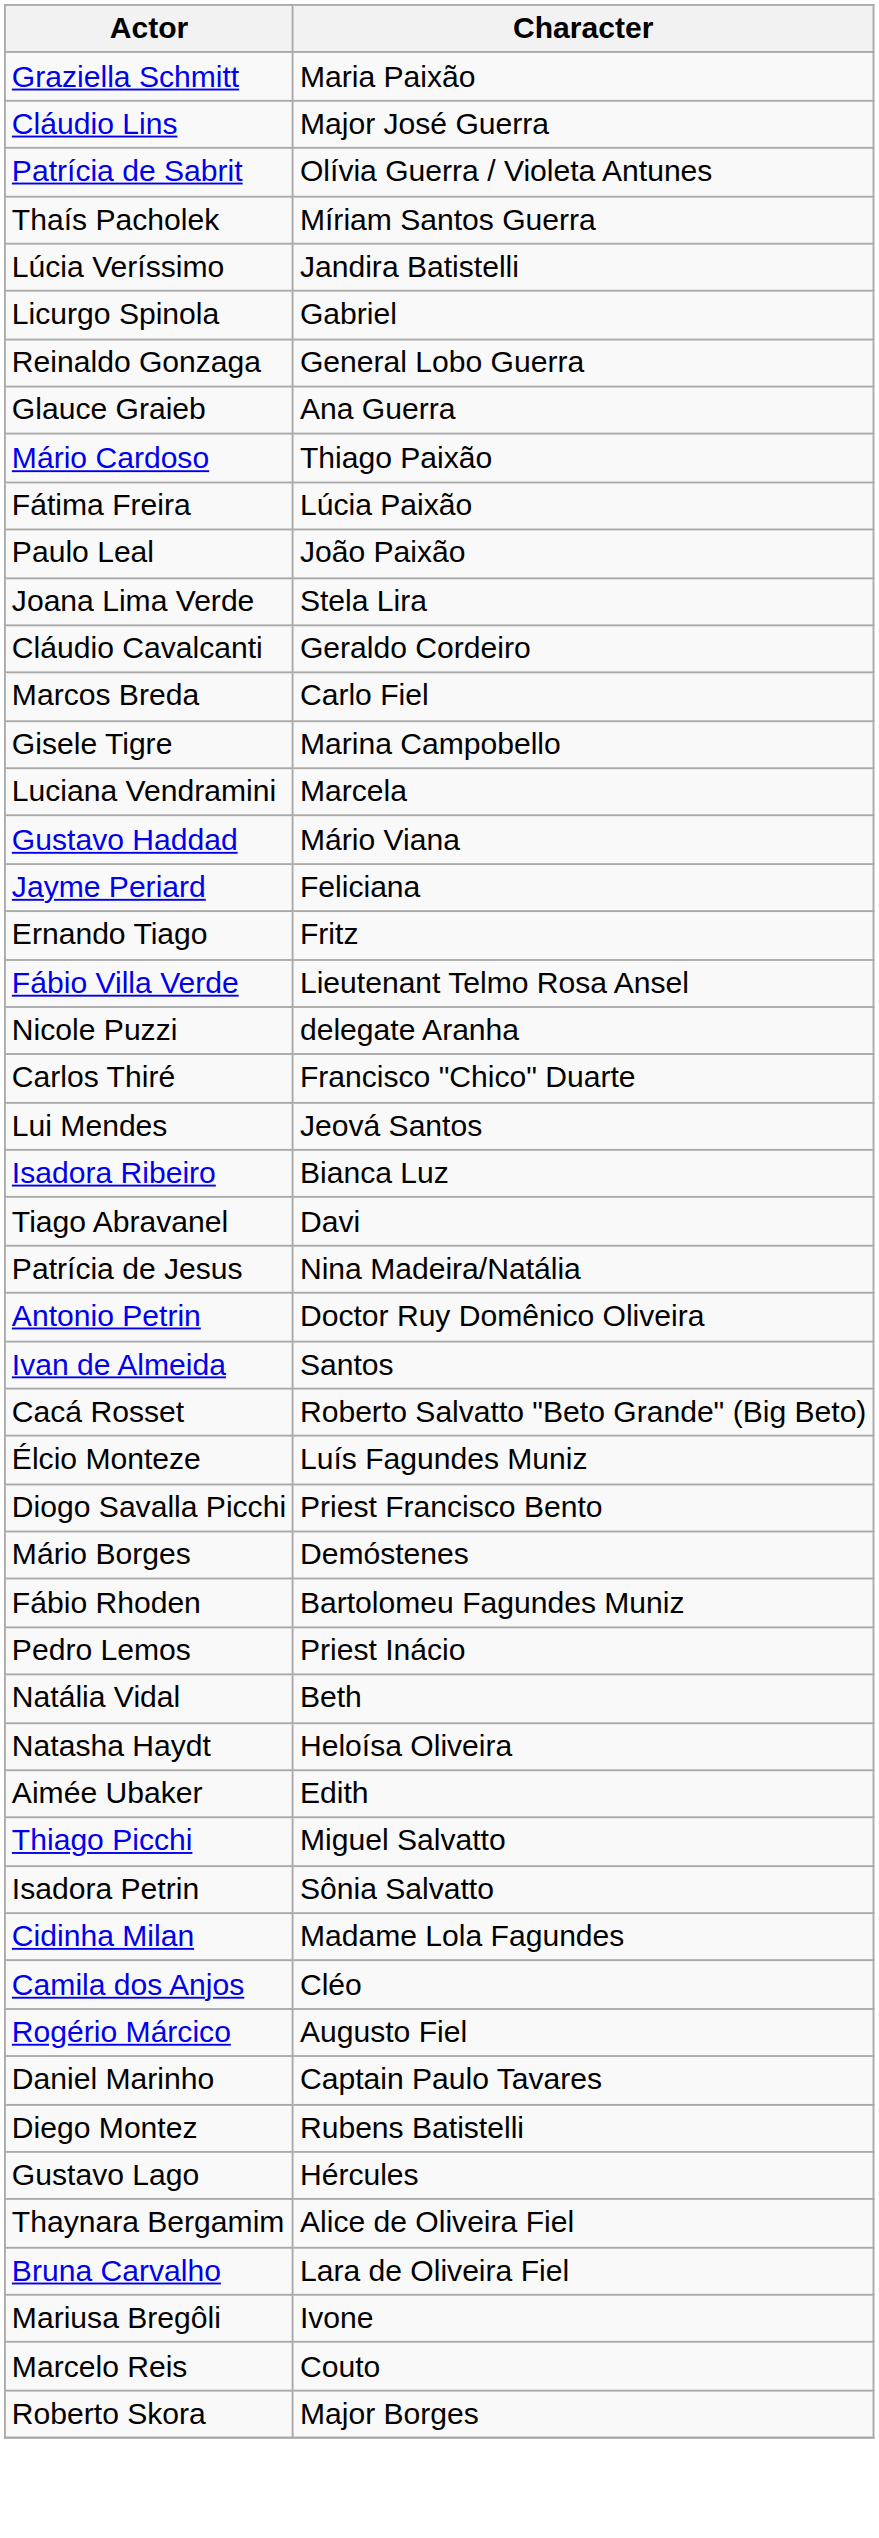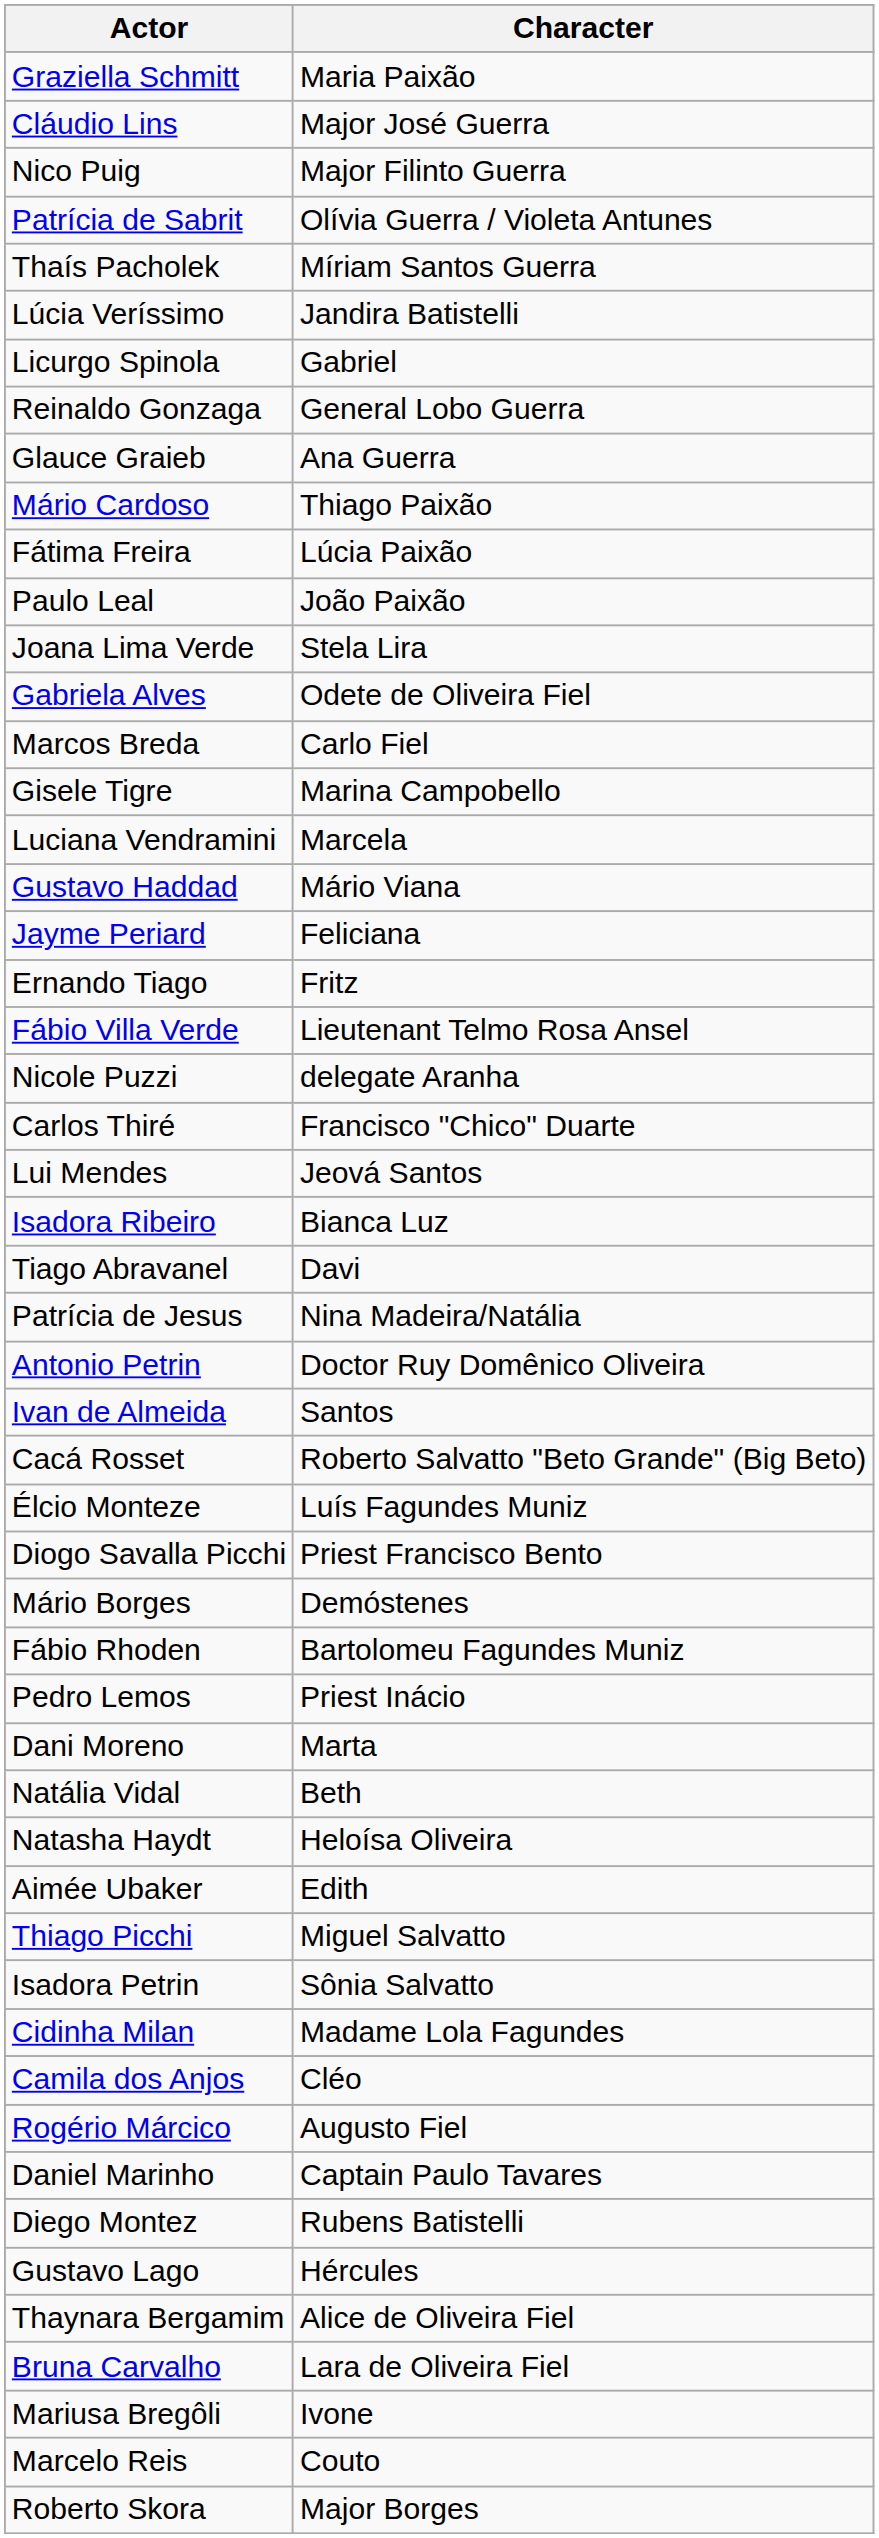+ row: Nico Puig | Major Filinto Guerra
- row: Cláudio Cavalcanti | Geraldo Cordeiro
+ row: Gabriela Alves | Odete de Oliveira Fiel
+ row: Dani Moreno | Marta
